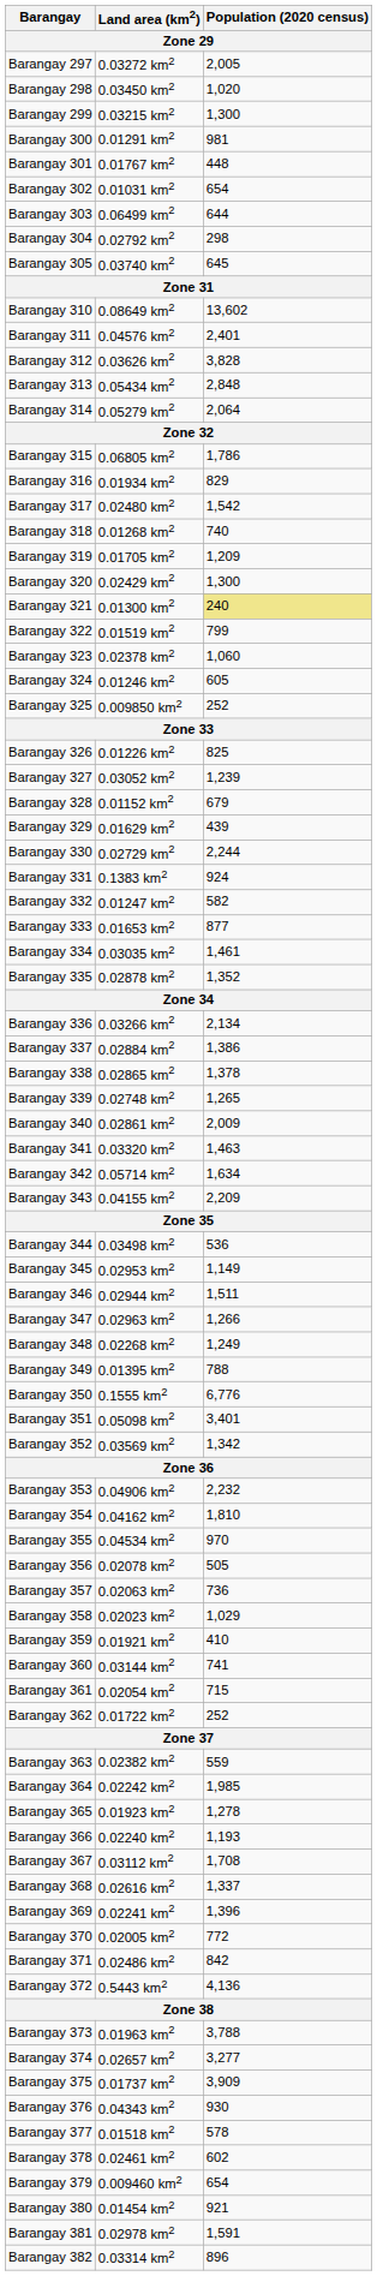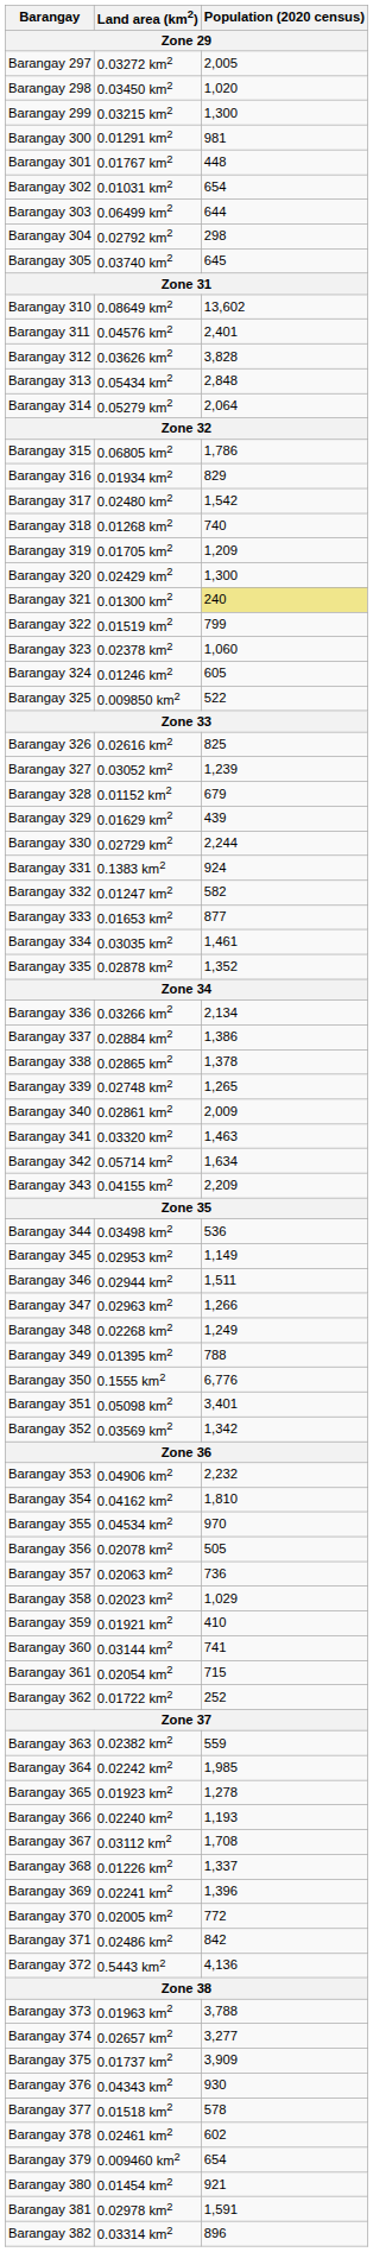Barangay 325 | Population (2020 census): 252 -> 522
Barangay 326 | Land area (km2): 0.01226 km2 -> 0.02616 km2
Barangay 368 | Land area (km2): 0.02616 km2 -> 0.01226 km2
